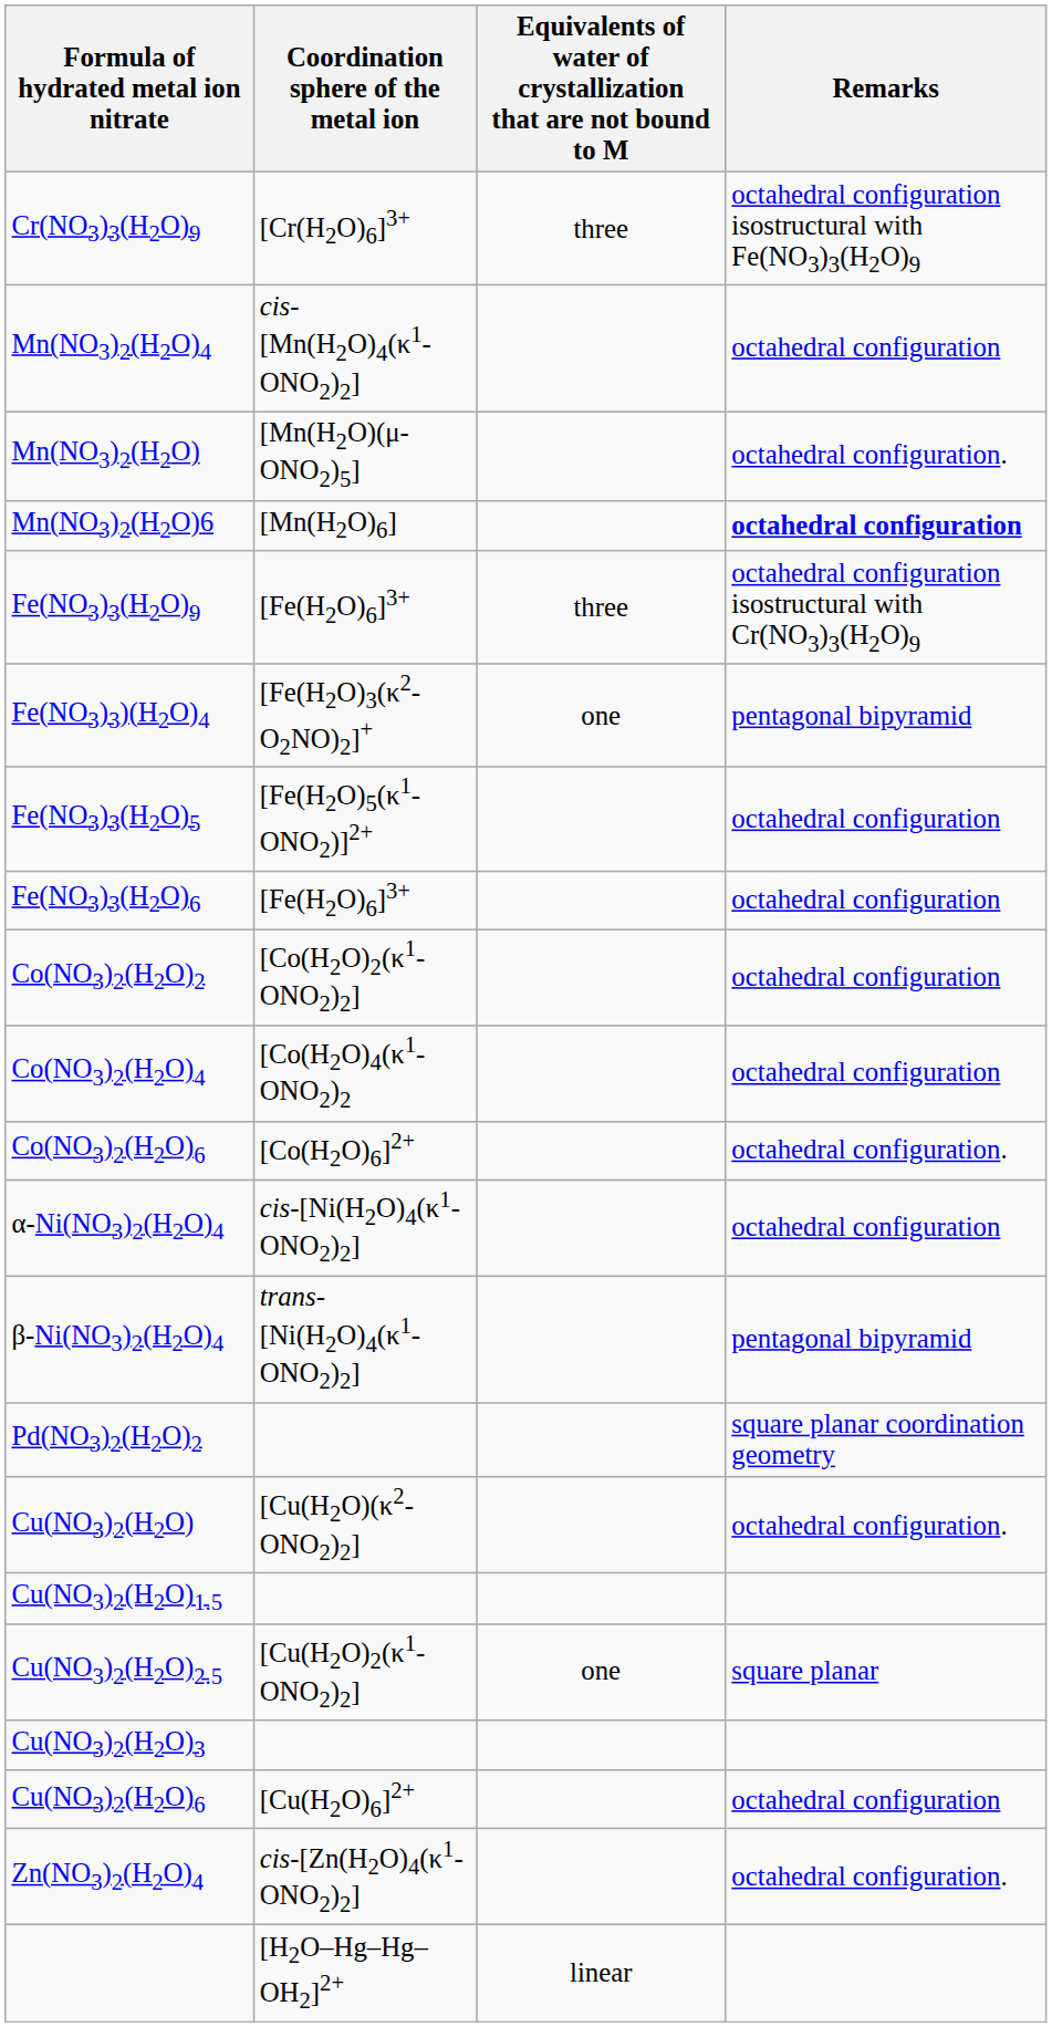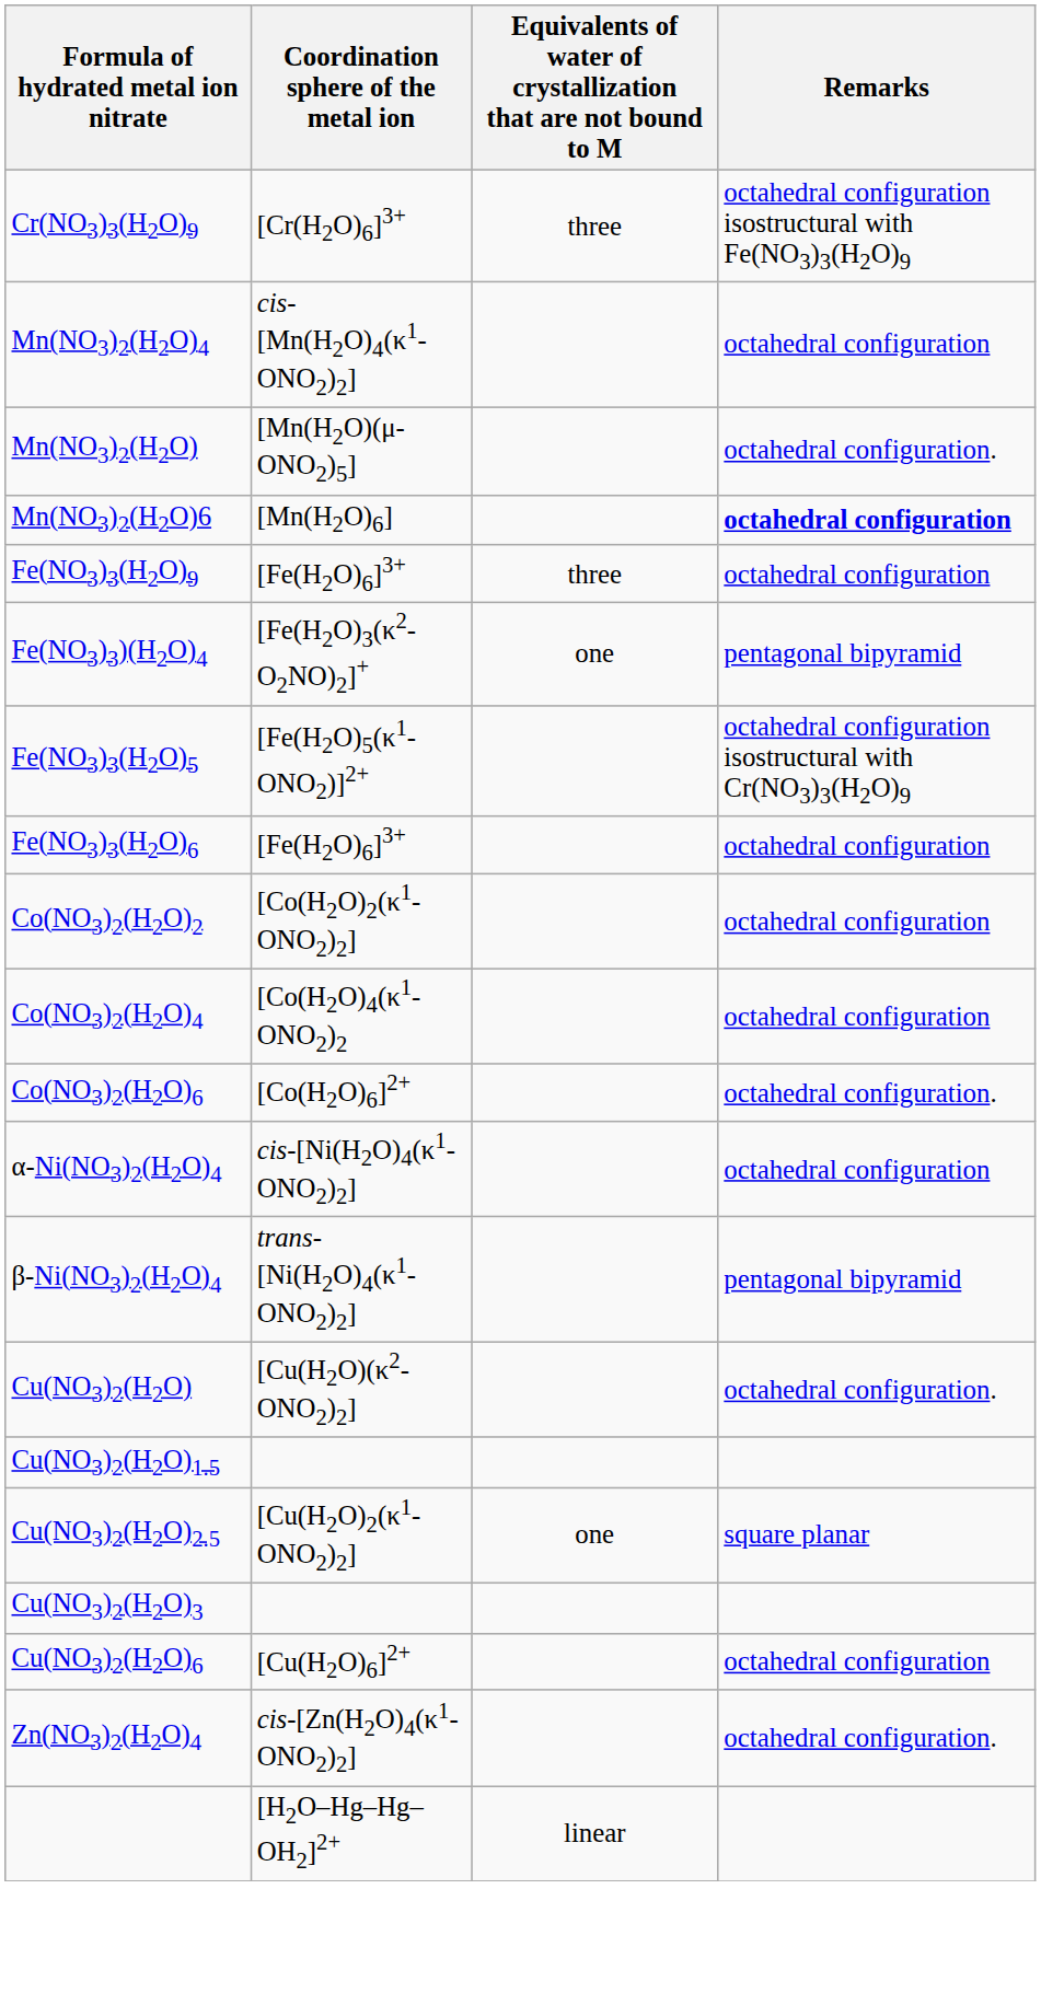Fe(NO3)3(H2O)9 | Remarks: octahedral configuration isostructural with Cr(NO3)3(H2O)9 -> octahedral configuration
Fe(NO3)3(H2O)5 | Remarks: octahedral configuration -> octahedral configuration isostructural with Cr(NO3)3(H2O)9
- row: Pd(NO3)2(H2O)2 | square planar coordination geometry
